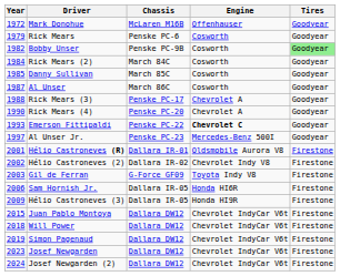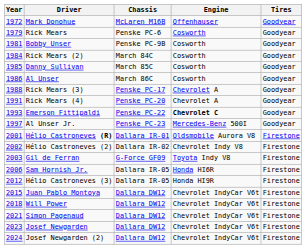Bobby Unser | Year: 1982 -> 1981
Bobby Unser | Tires: lightgreen background -> no background
Al Unser | Year: 1987 -> 1986
Rick Mears (4) | Year: 1990 -> 1991
Hélio Castroneves (3) | Year: 2009 -> 2012
Simon Pagenaud | Year: 2019 -> 2021
